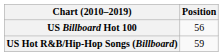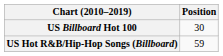US Billboard Hot 100 | Position: 56 -> 30
